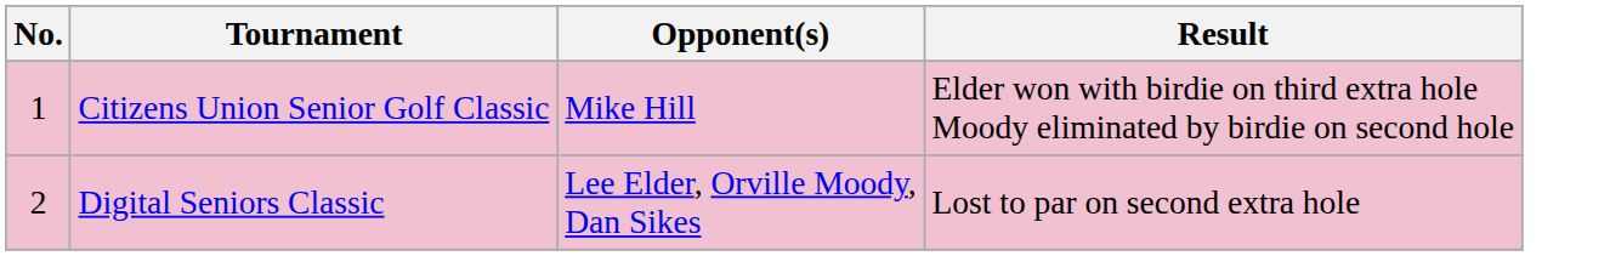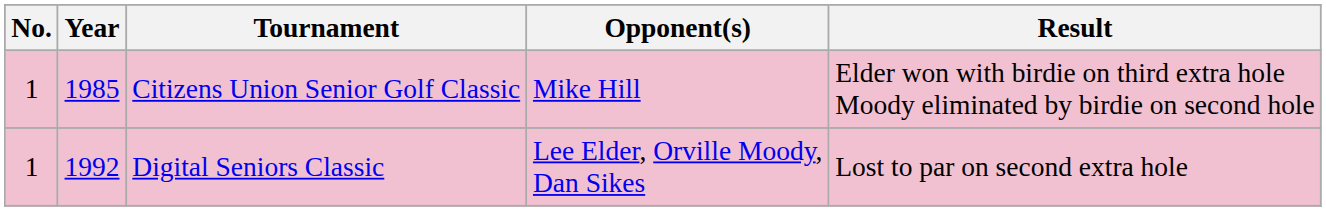+ column: Year | 1985 | 1992
Digital Seniors Classic | No.: 2 -> 1
